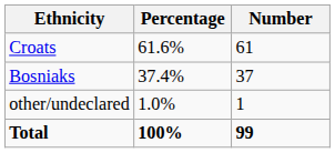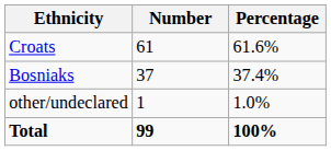columns swapped: Number <-> Percentage
